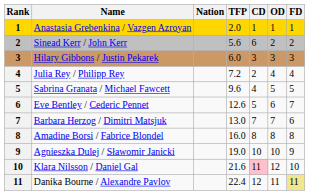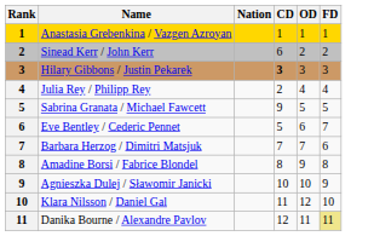- column: TFP | 2.0 | 5.6 | 6.0 | 7.2 | 9.6 | 12.6 | 13.0 | 16.0 | 19.0 | 21.6 | 22.4
Hilary Gibbons / Justin Pekarek | CD: normal -> bold
Sabrina Granata / Michael Fawcett | CD: 4 -> 9
Amadine Borsi / Fabrice Blondel | OD: 8 -> 9
Klara Nilsson / Daniel Gal | CD: pink background -> no background
